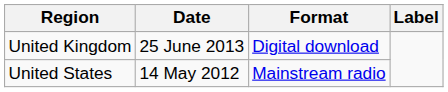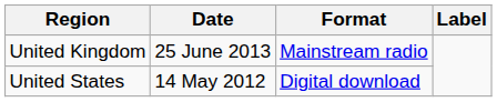United Kingdom | Format: Digital download -> Mainstream radio
United States | Format: Mainstream radio -> Digital download
